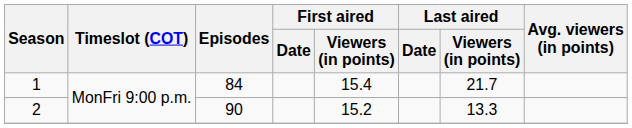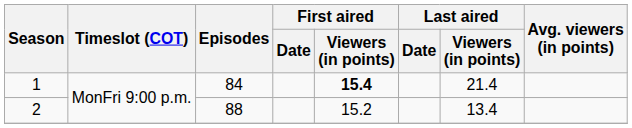1 | First aired / Viewers (in points): normal -> bold
1 | Last aired / Viewers (in points): 21.7 -> 21.4
2 | Episodes: 90 -> 88
2 | Last aired / Viewers (in points): 13.3 -> 13.4
